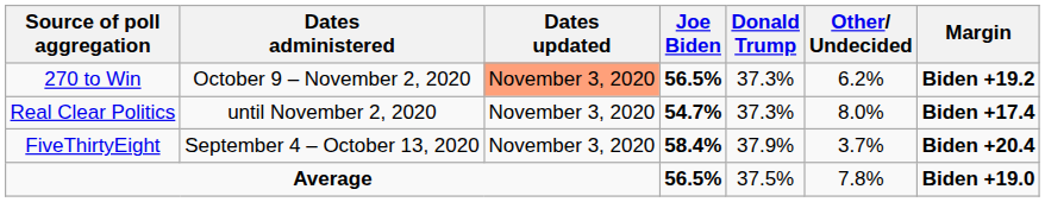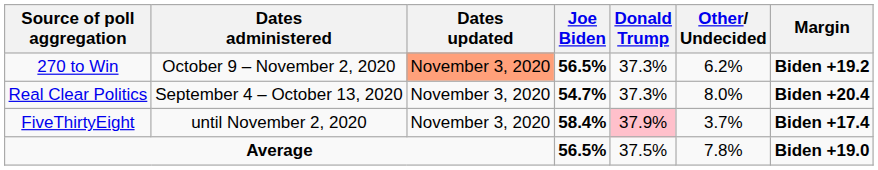Real Clear Politics | Dates administered: until November 2, 2020 -> September 4 – October 13, 2020
Real Clear Politics | Margin: Biden +17.4 -> Biden +20.4
FiveThirtyEight | Dates administered: September 4 – October 13, 2020 -> until November 2, 2020
FiveThirtyEight | Donald Trump: no background -> pink background
FiveThirtyEight | Margin: Biden +20.4 -> Biden +17.4
